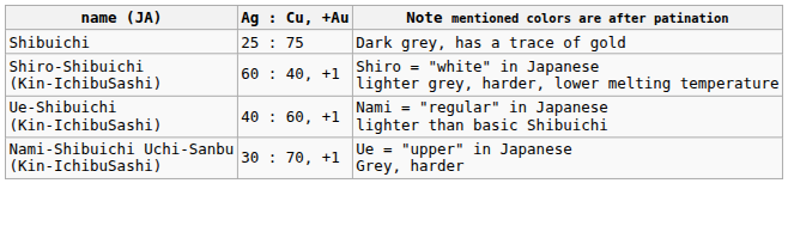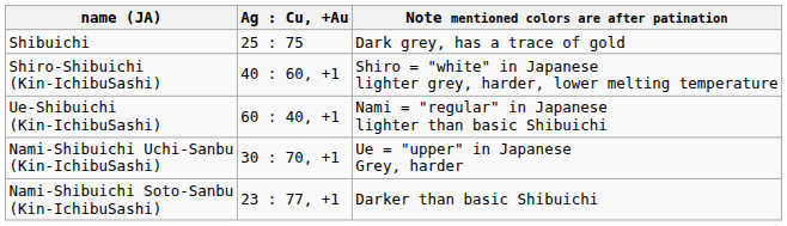Shiro-Shibuichi (Kin-IchibuSashi) | column 2: 60 : 40, +1 -> 40 : 60, +1
Ue-Shibuichi (Kin-IchibuSashi) | column 2: 40 : 60, +1 -> 60 : 40, +1
+ row: Nami-Shibuichi Soto-Sanbu (Kin-IchibuSashi) | 23 : 77, +1 | Darker than basic Shibuichi
